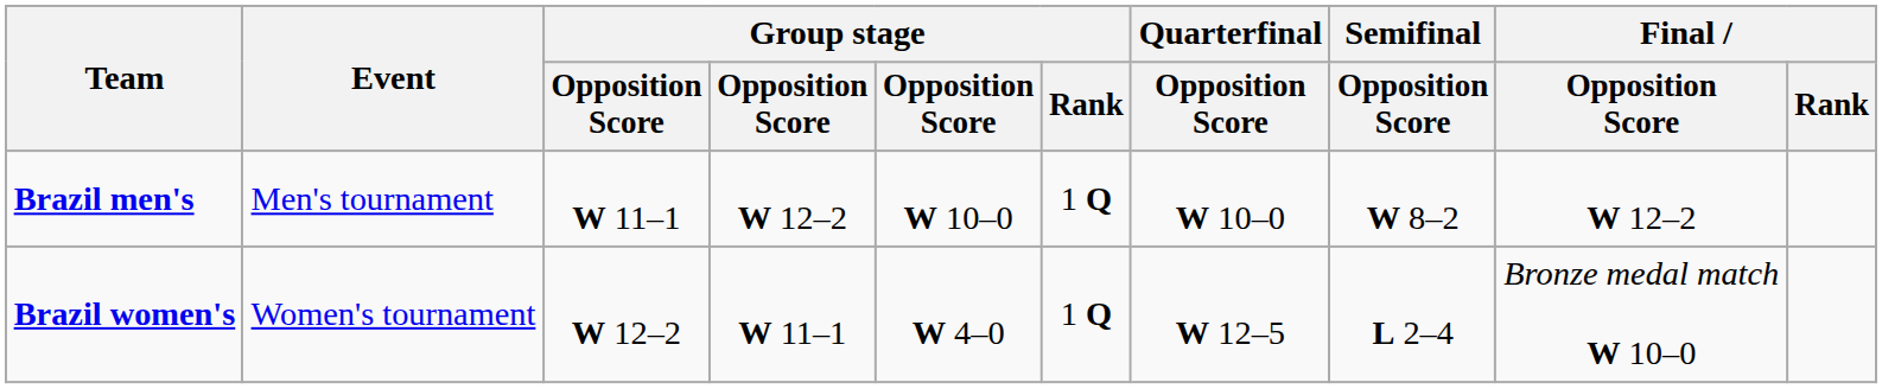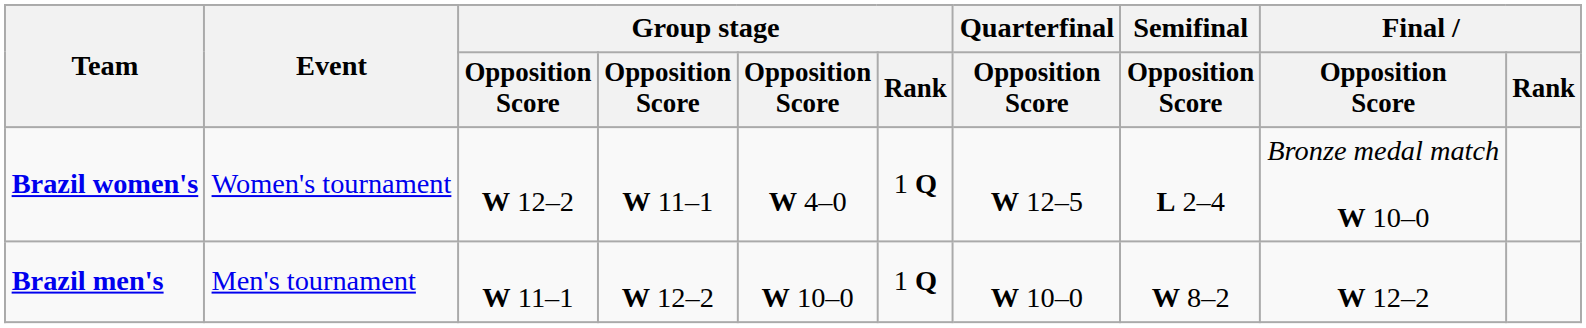rows swapped: Brazil men's <-> Brazil women's
